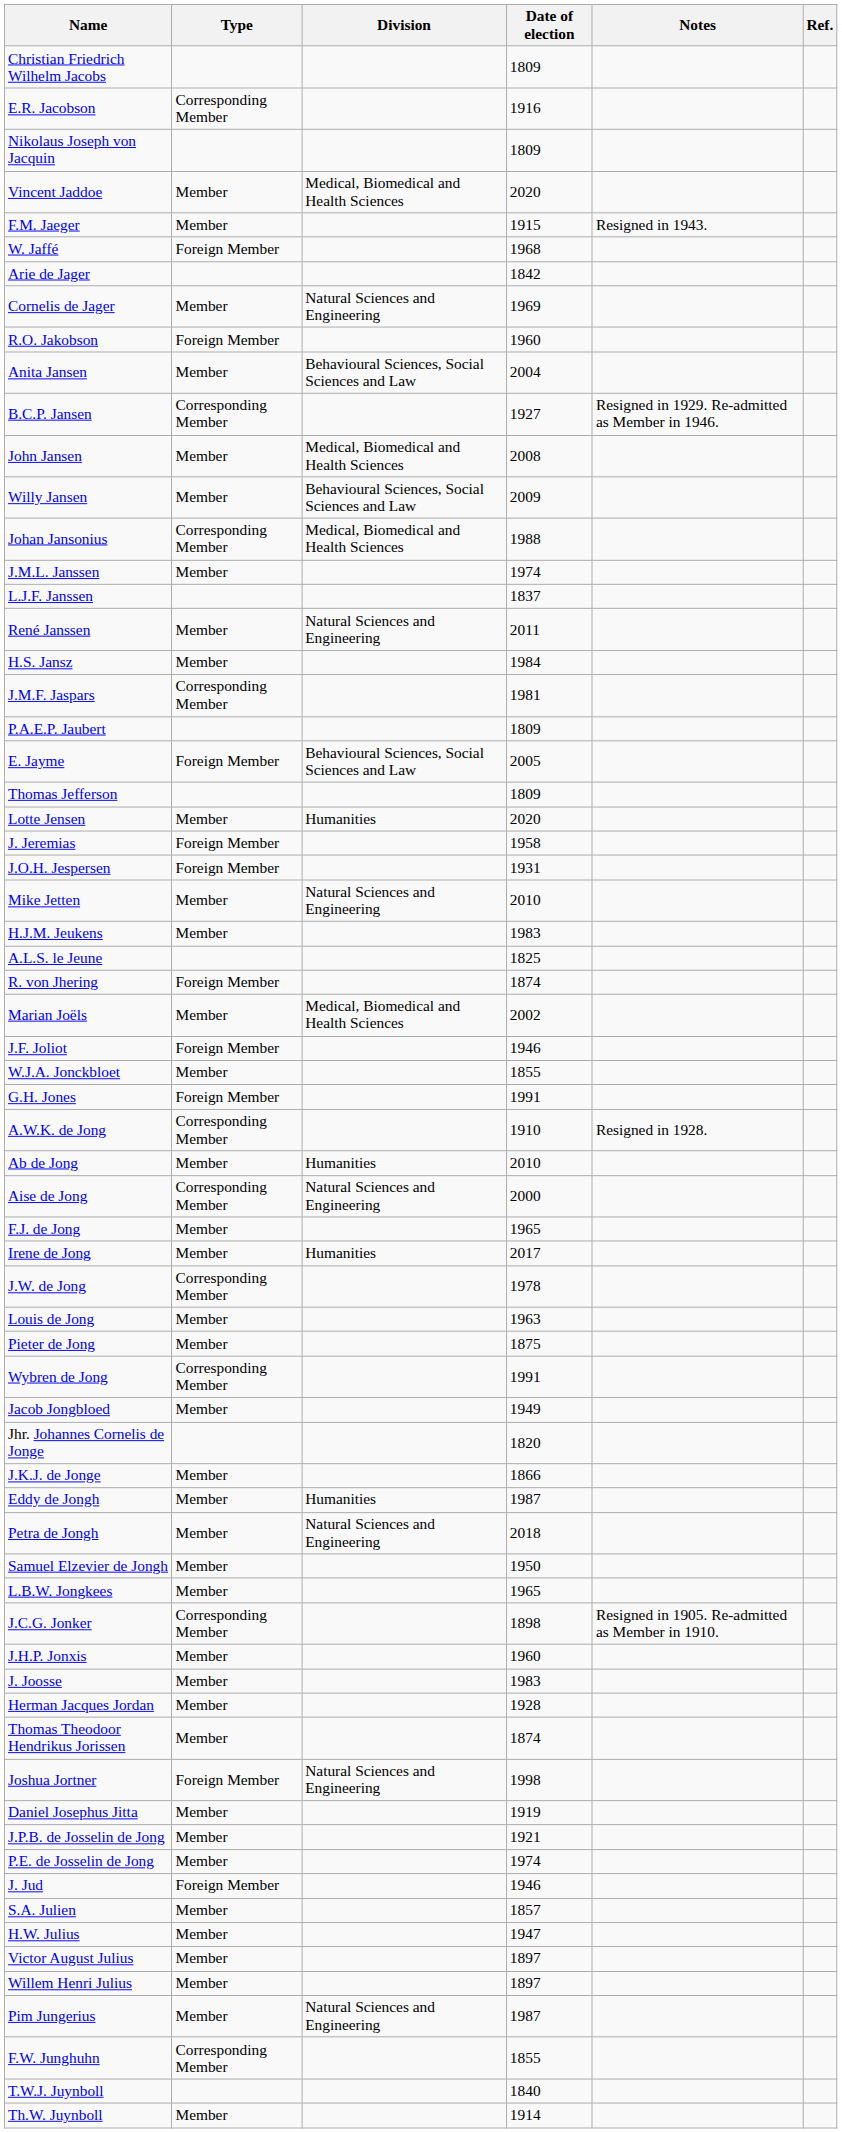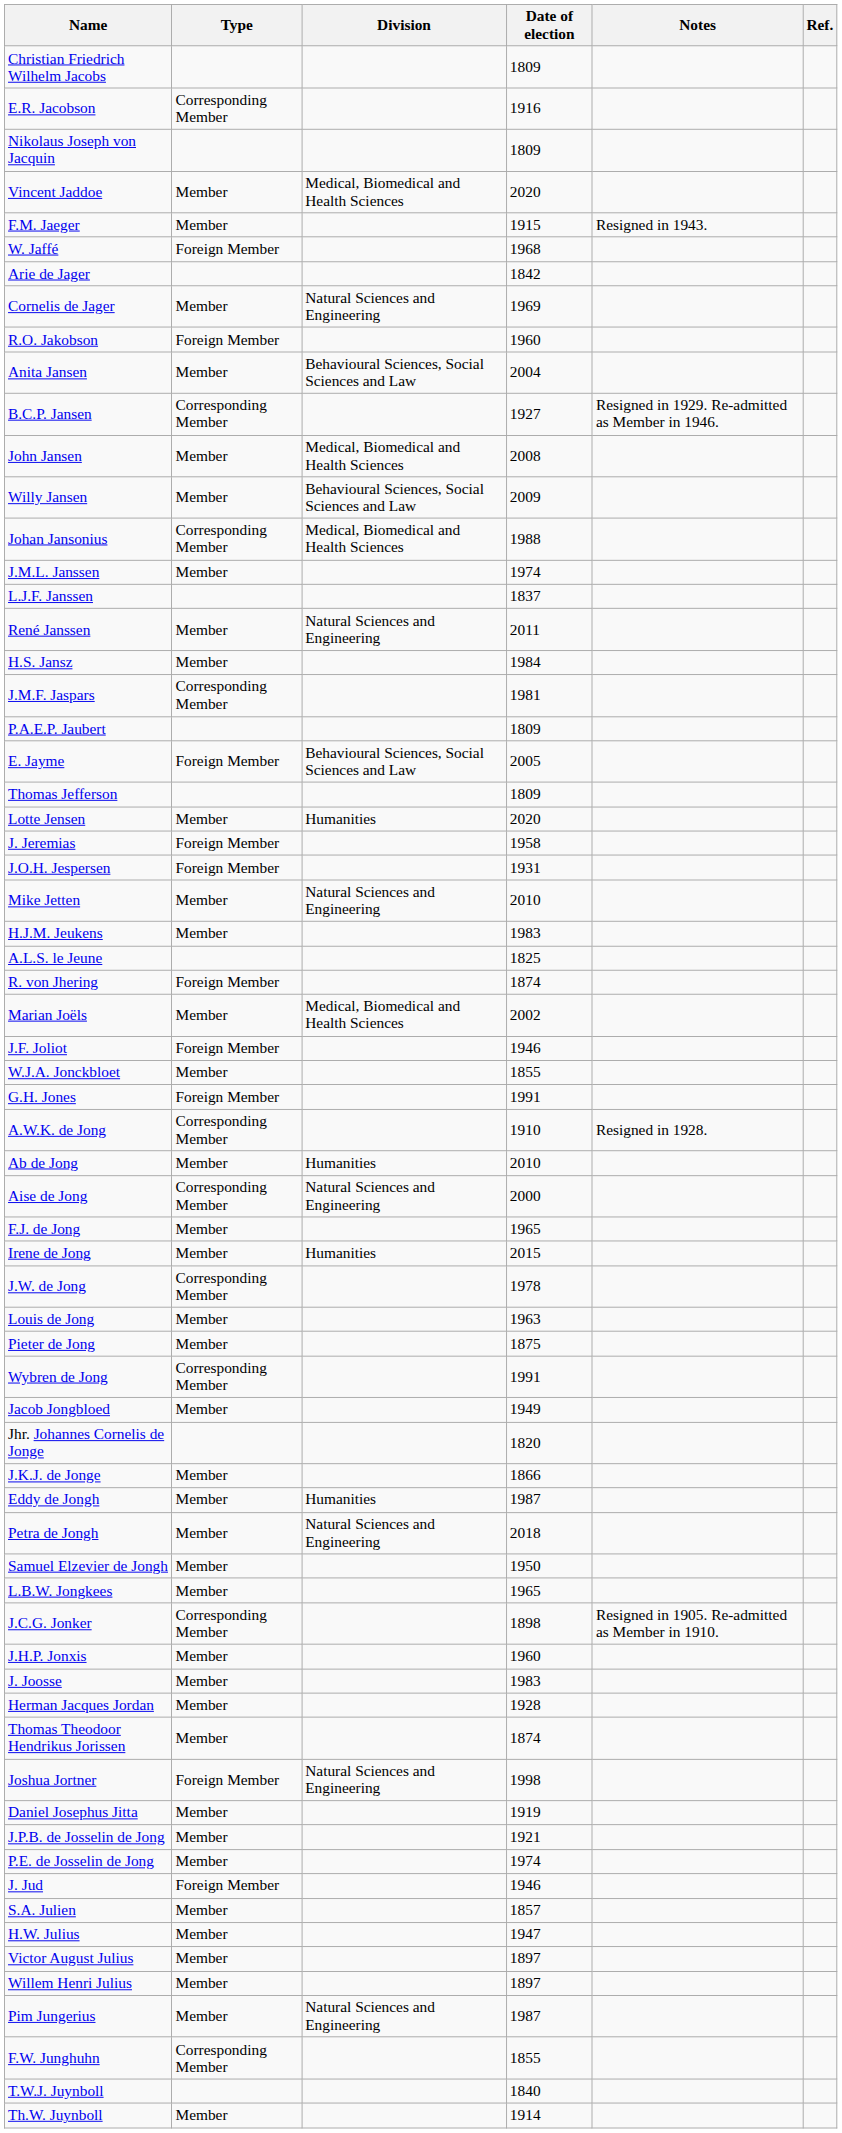Irene de Jong | Date of election: 2017 -> 2015
